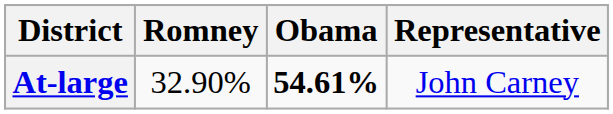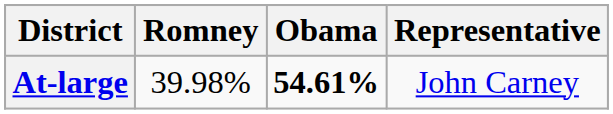At-large | Romney: 32.90% -> 39.98%
